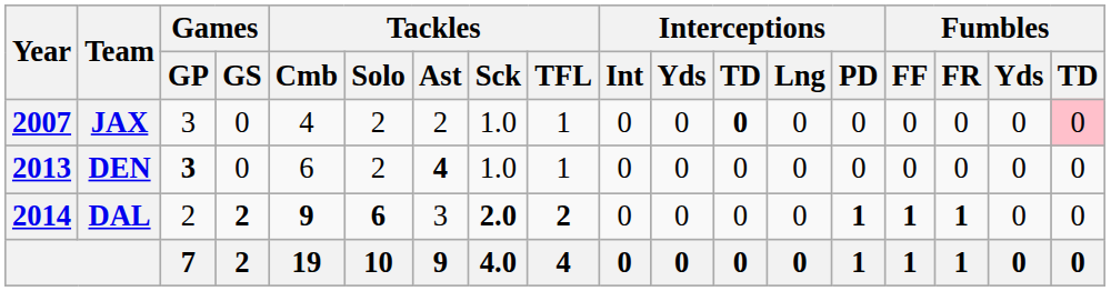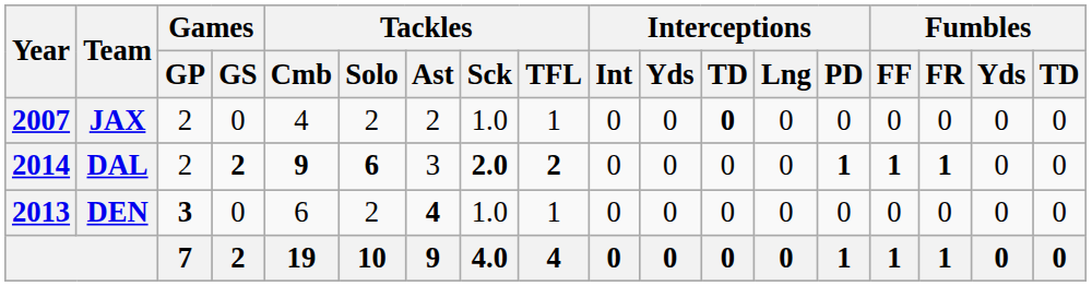JAX | Games / GP: 3 -> 2
JAX | Fumbles / TD: pink background -> no background
rows swapped: DEN <-> DAL
